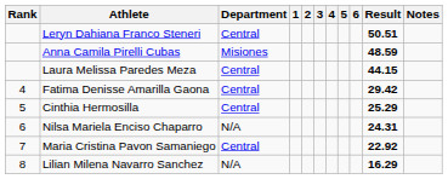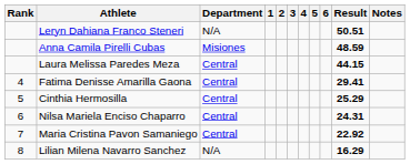Leryn Dahiana Franco Steneri | Department: Central -> N/A
Fatima Denisse Amarilla Gaona | Result: 29.42 -> 29.41
Nilsa Mariela Enciso Chaparro | Department: N/A -> Central
